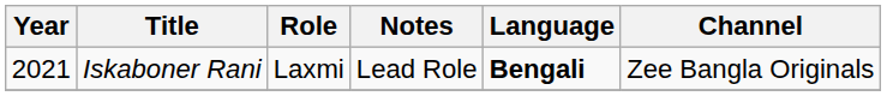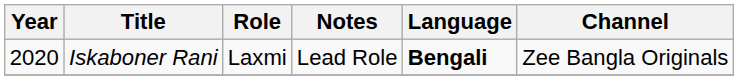Iskaboner Rani | Year: 2021 -> 2020
